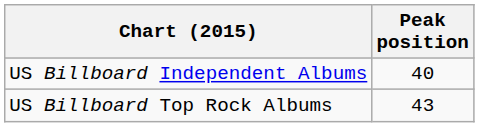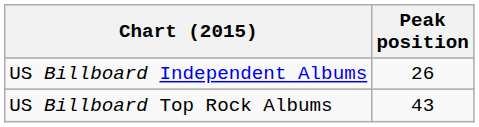US Billboard Independent Albums | Peak position: 40 -> 26
